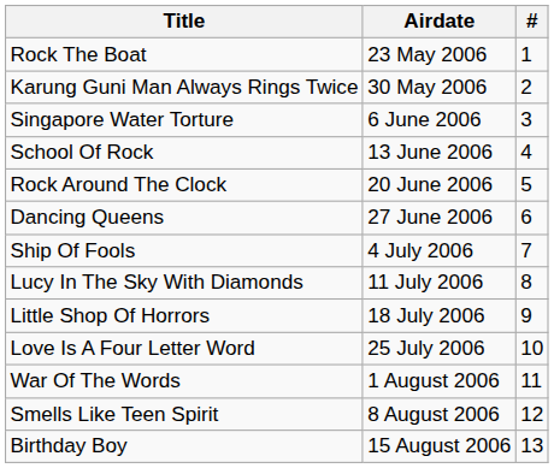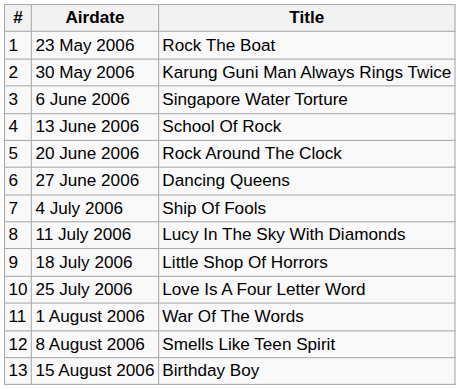columns swapped: # <-> Title
